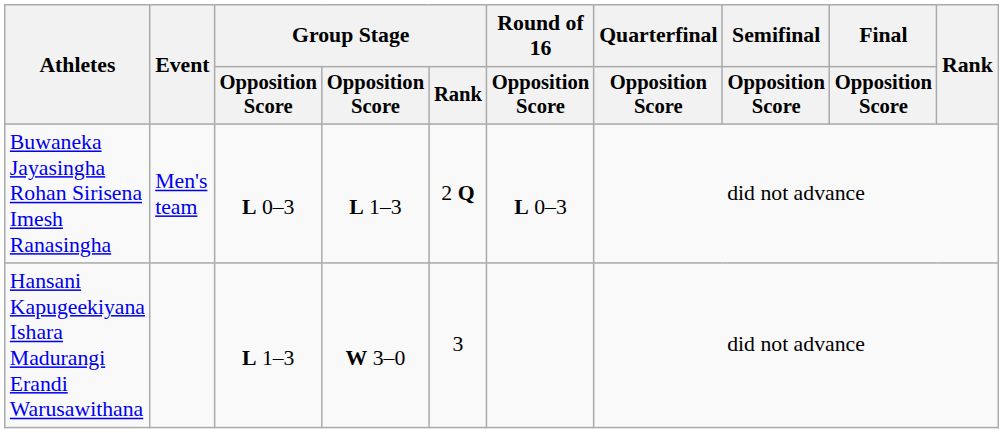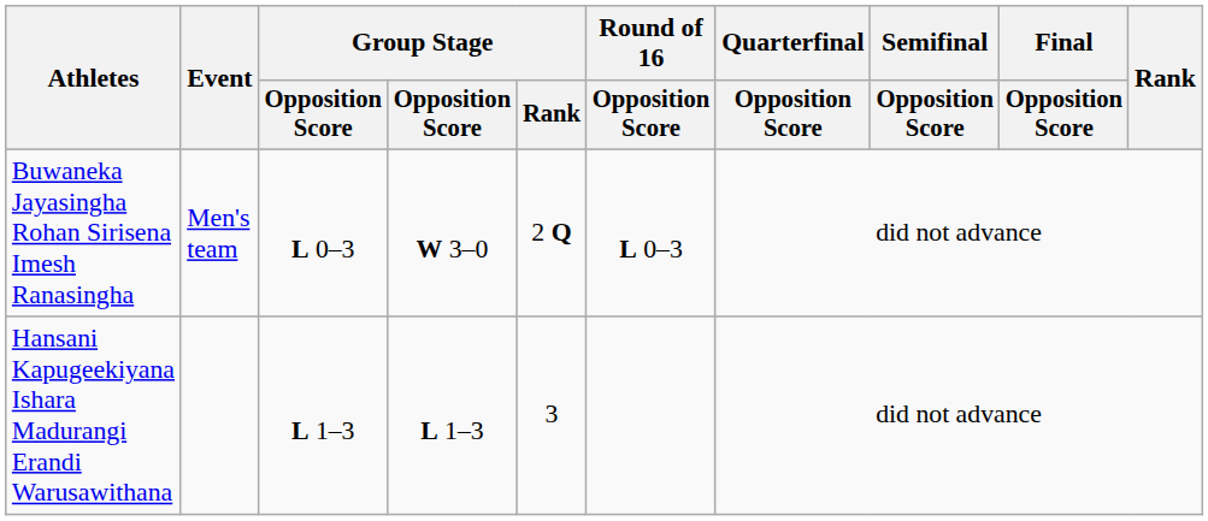Buwaneka Jayasingha Rohan Sirisena Imesh Ranasingha | column 4: L 1–3 -> W 3–0
Hansani Kapugeekiyana Ishara Madurangi Erandi Warusawithana | column 4: W 3–0 -> L 1–3
